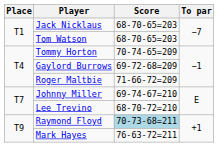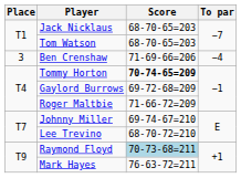+ row: 3 | Ben Crenshaw | 71-69-66=206 | −4
Tommy Horton | Score: normal -> bold
